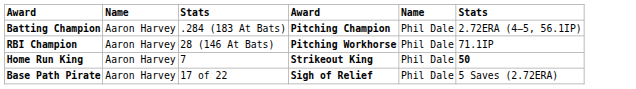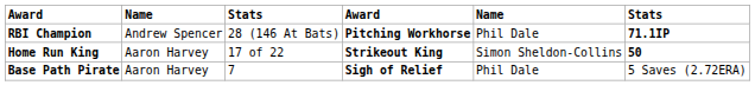- row: Batting Champion | Aaron Harvey | .284 (183 At Bats) | Pitching Champion | Phil Dale | 2.72ERA (4–5, 56.1IP)
RBI Champion | column 2: Aaron Harvey -> Andrew Spencer
RBI Champion | column 6: normal -> bold
Home Run King | column 3: 7 -> 17 of 22
Home Run King | column 5: Phil Dale -> Simon Sheldon-Collins
Base Path Pirate | column 3: 17 of 22 -> 7
